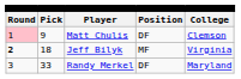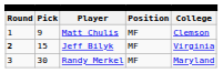Matt Chulis | column 1: pink background -> no background
Matt Chulis | column 4: DF -> MF
Jeff Bilyk | column 2: 18 -> 15
Randy Merkel | column 2: 33 -> 30
Randy Merkel | column 4: DF -> MF
